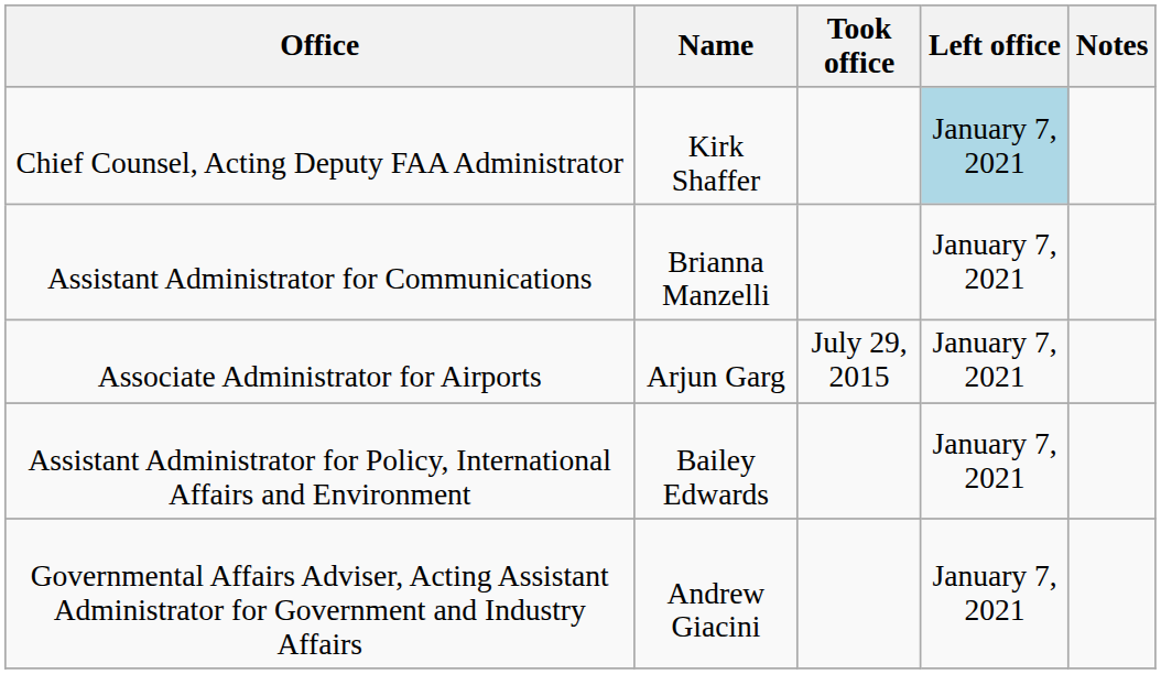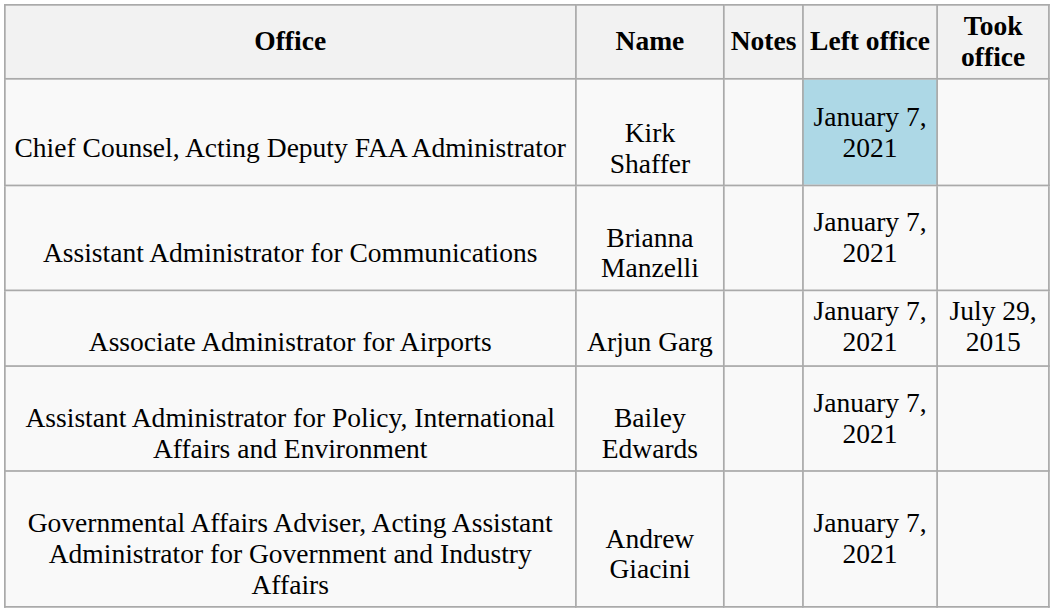columns swapped: Took office <-> Notes
